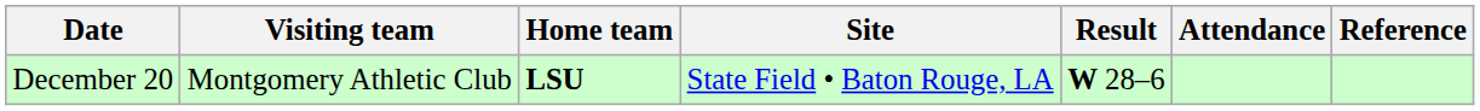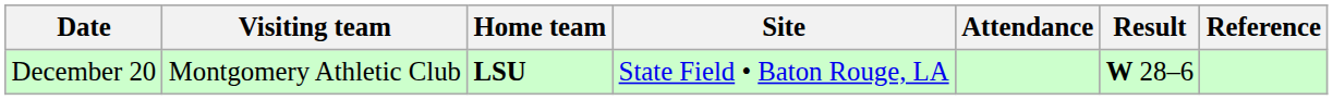columns swapped: Result <-> Attendance
